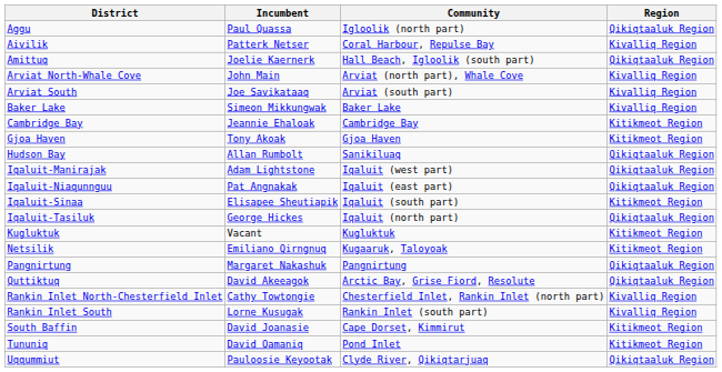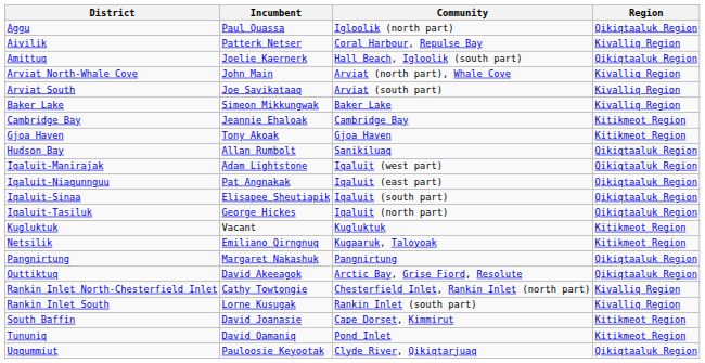Iqaluit-Sinaa | Region: Kitikmeot Region -> Qikiqtaaluk Region
